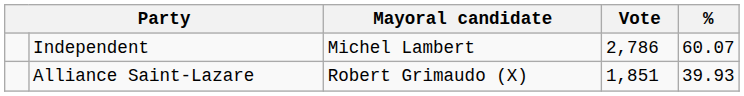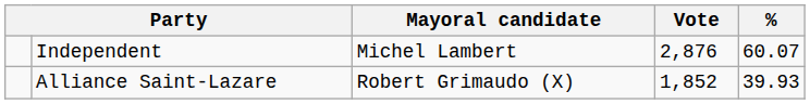Independent | Vote: 2,786 -> 2,876
Alliance Saint-Lazare | Vote: 1,851 -> 1,852
